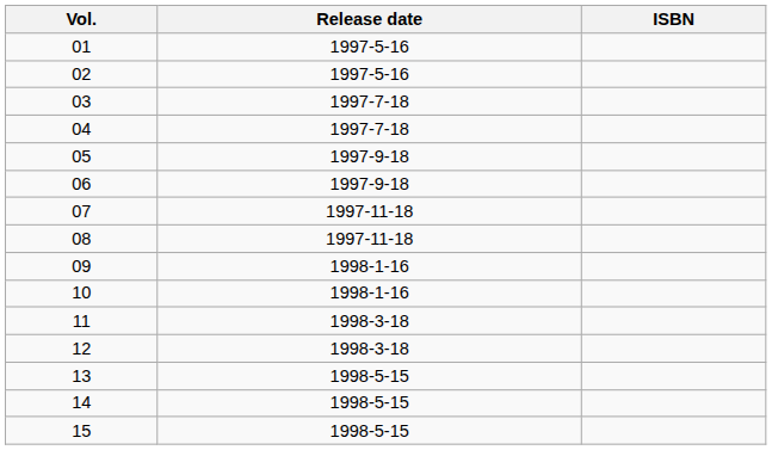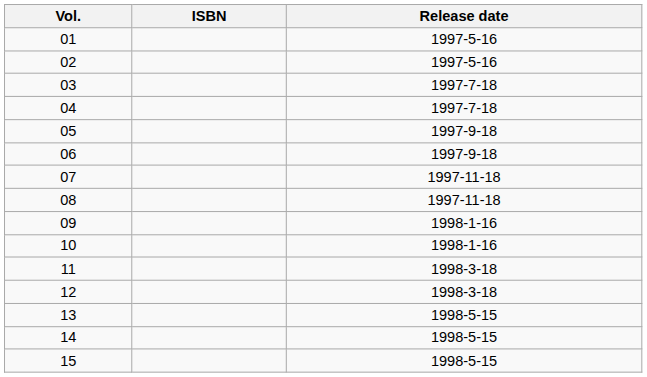columns swapped: Release date <-> ISBN
